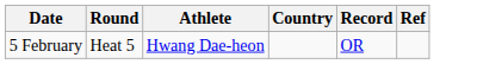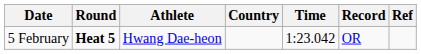+ column: Time | 1:23.042
5 February | Round: normal -> bold
